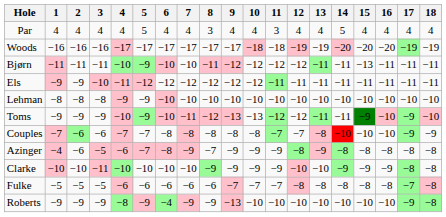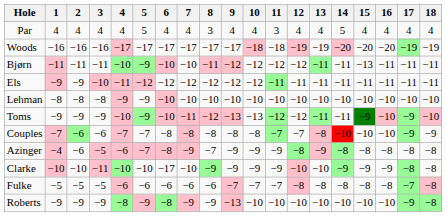Clarke | 6: −10 -> −17
Roberts | 6: −4 -> −8
